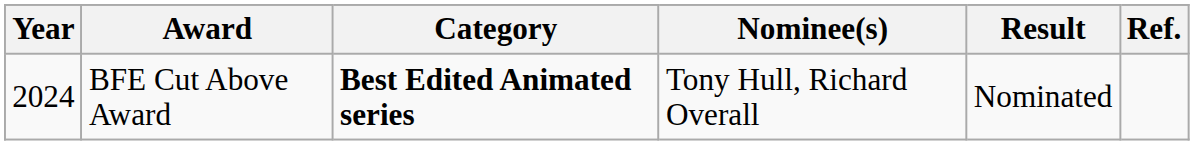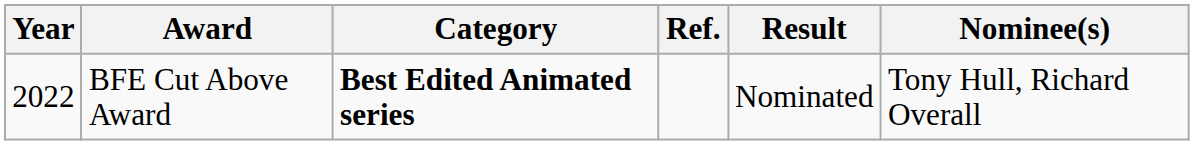columns swapped: Nominee(s) <-> Ref.
BFE Cut Above Award | Year: 2024 -> 2022
